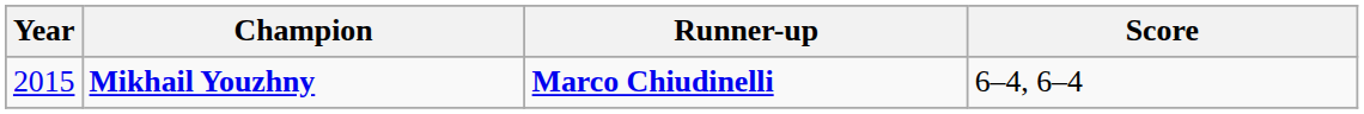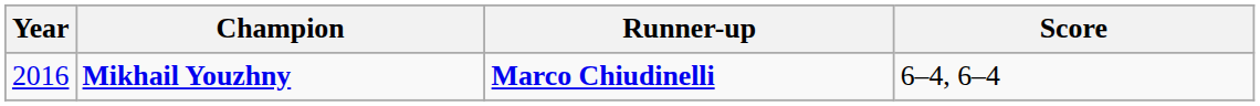Mikhail Youzhny | Year: 2015 -> 2016
